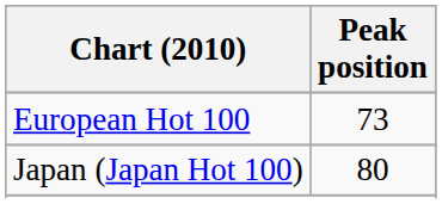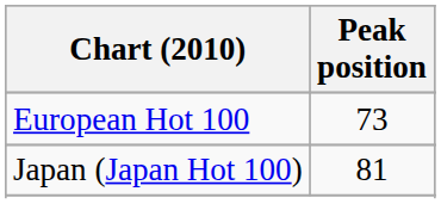Japan (Japan Hot 100) | Peak position: 80 -> 81
